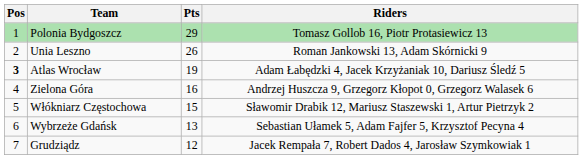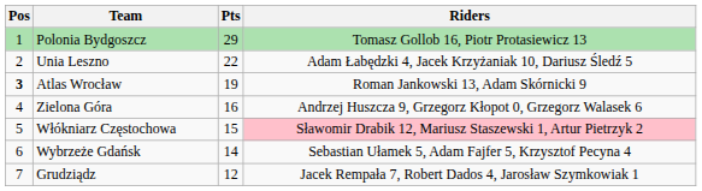Unia Leszno | Pts: 26 -> 22
Unia Leszno | Riders: Roman Jankowski 13, Adam Skórnicki 9 -> Adam Łabędzki 4, Jacek Krzyżaniak 10, Dariusz Śledź 5
Atlas Wrocław | Riders: Adam Łabędzki 4, Jacek Krzyżaniak 10, Dariusz Śledź 5 -> Roman Jankowski 13, Adam Skórnicki 9
Włókniarz Częstochowa | Riders: no background -> pink background
Wybrzeże Gdańsk | Pts: 13 -> 14
